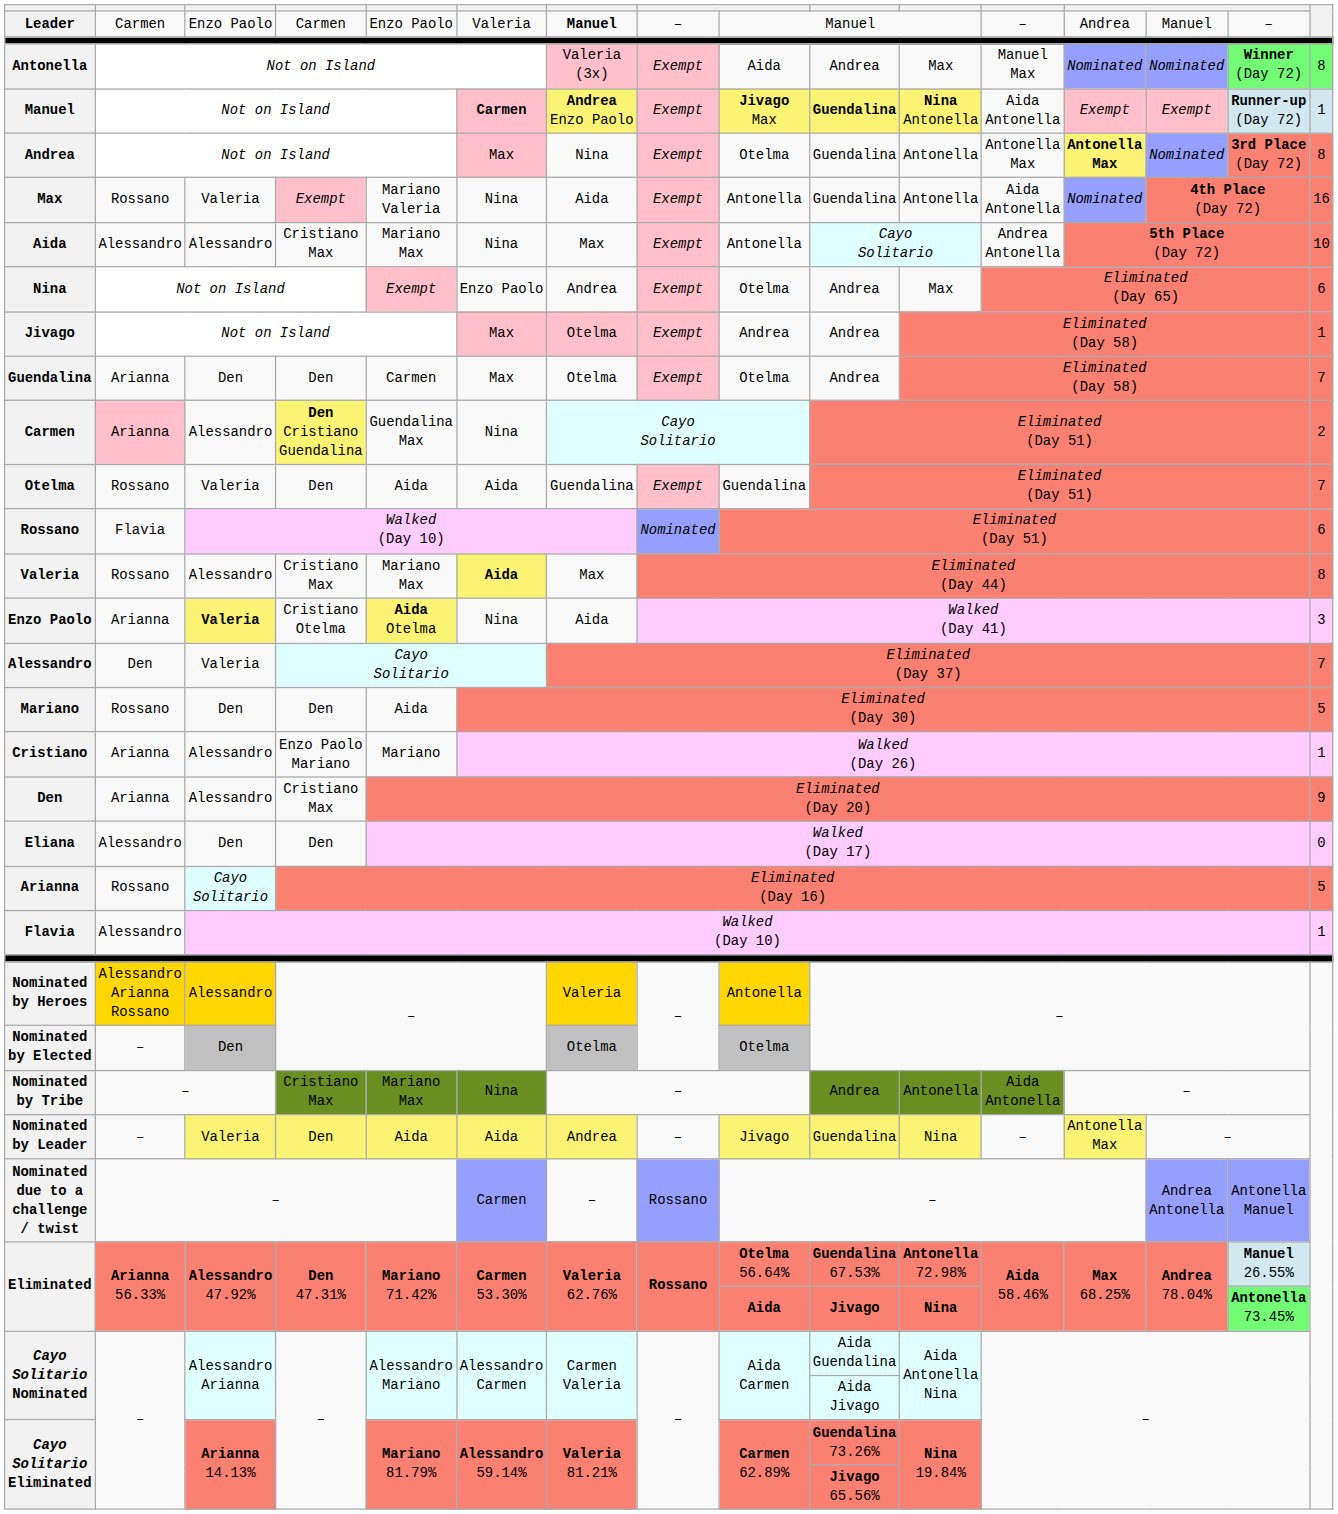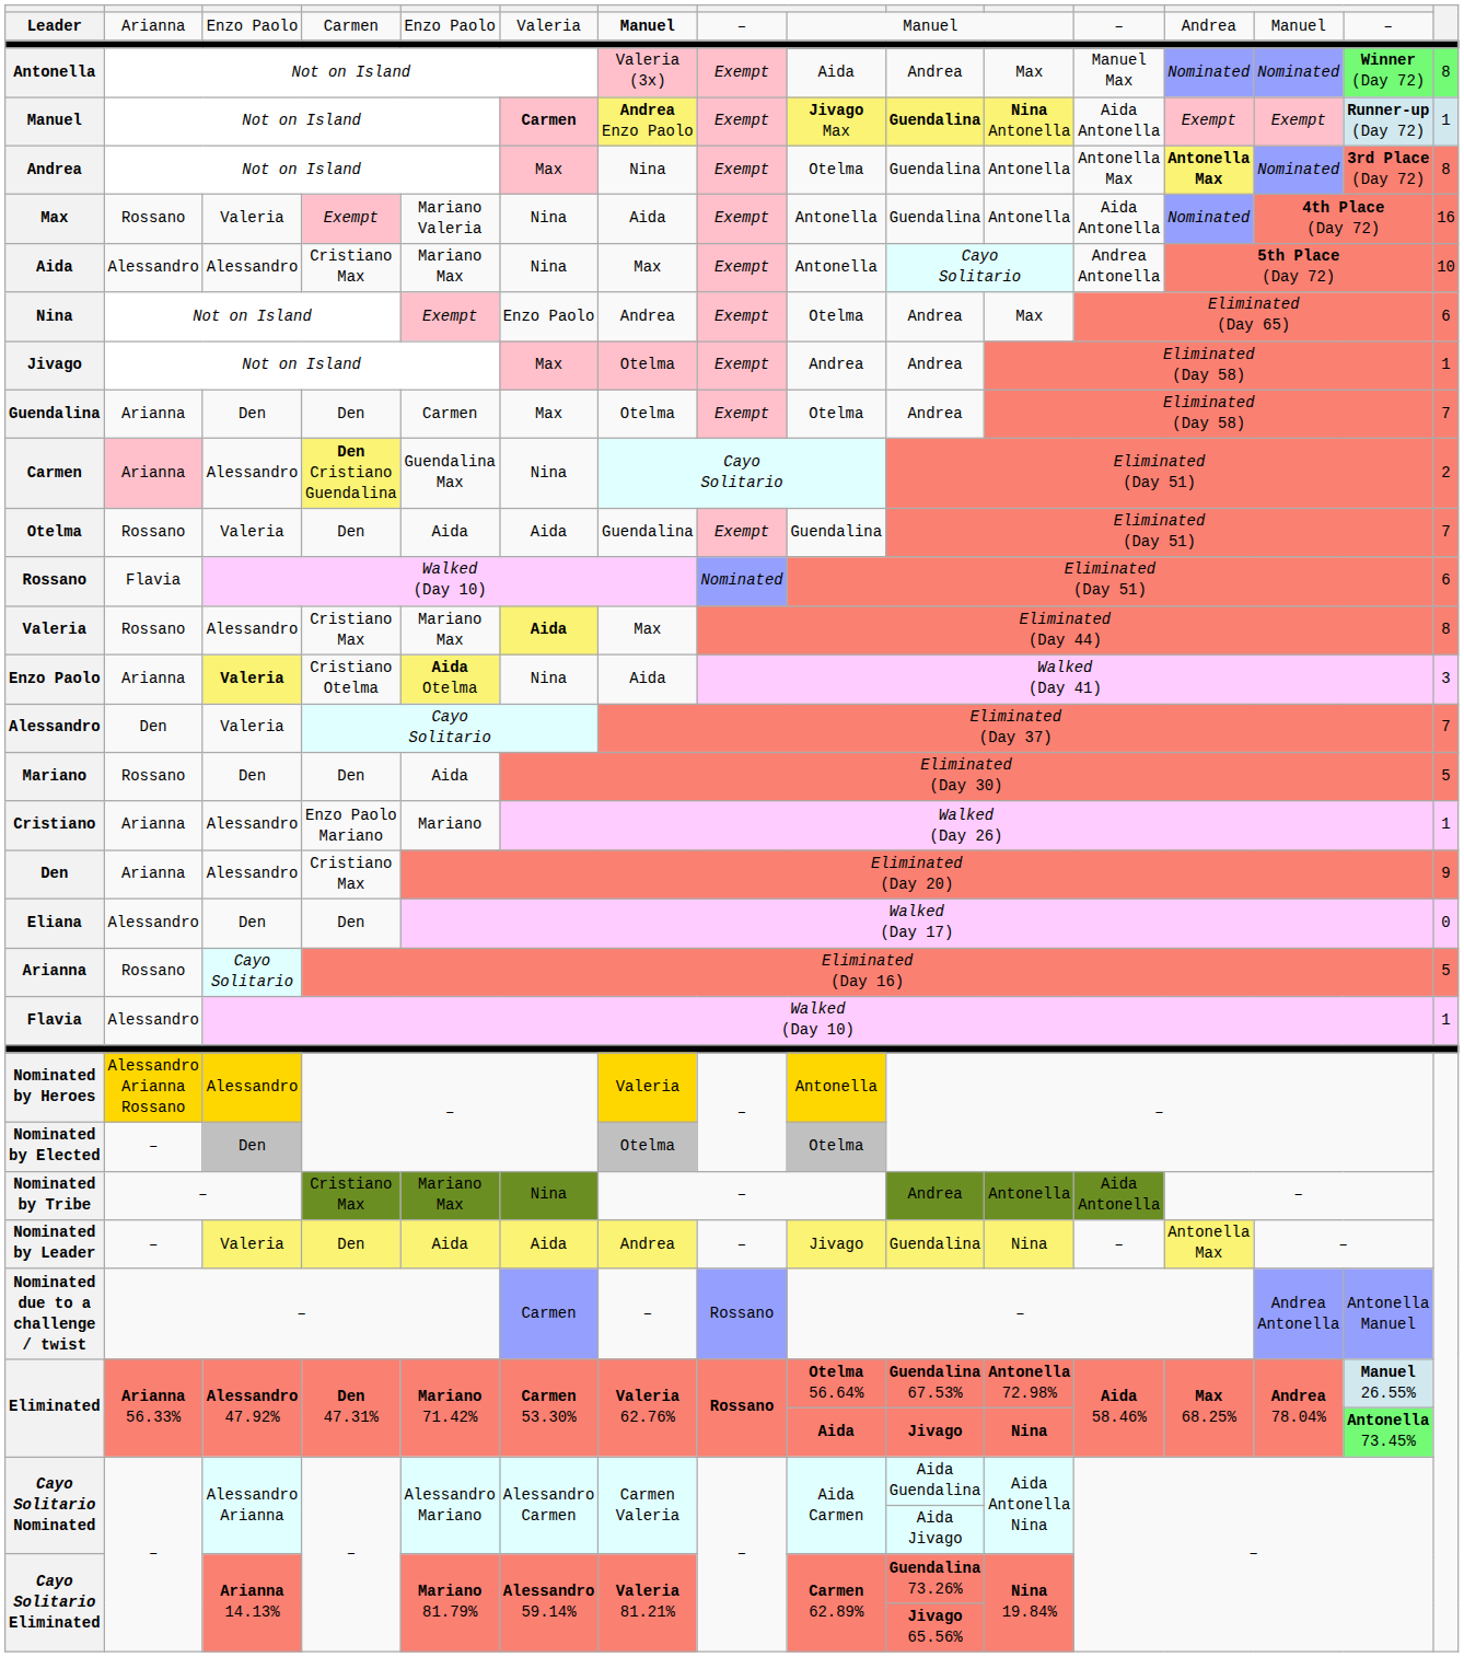Leader | column 2: Carmen -> Arianna
